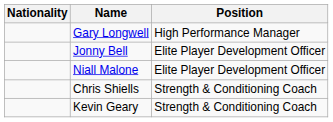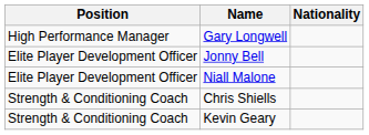columns swapped: Position <-> Nationality
